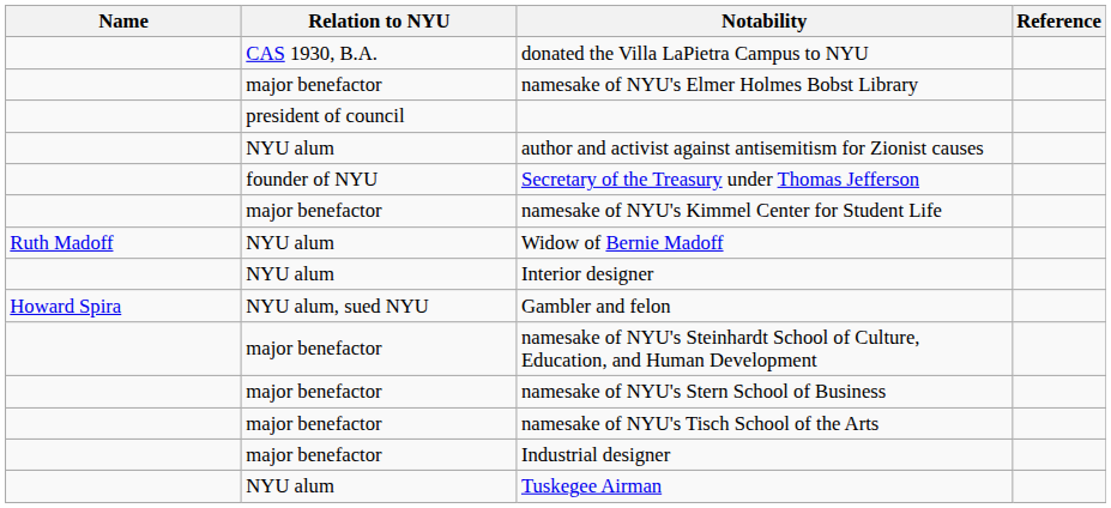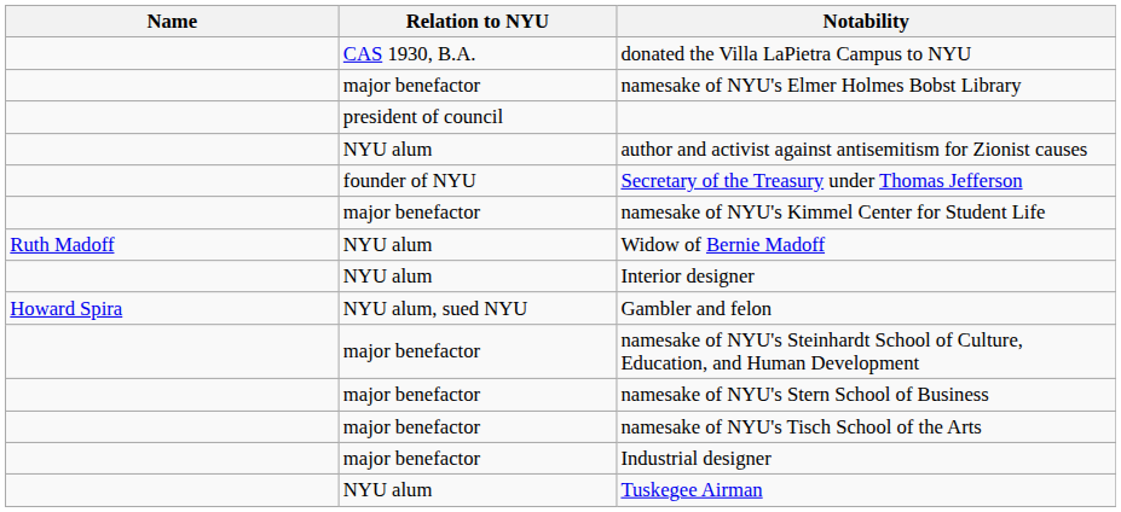- column: Reference
